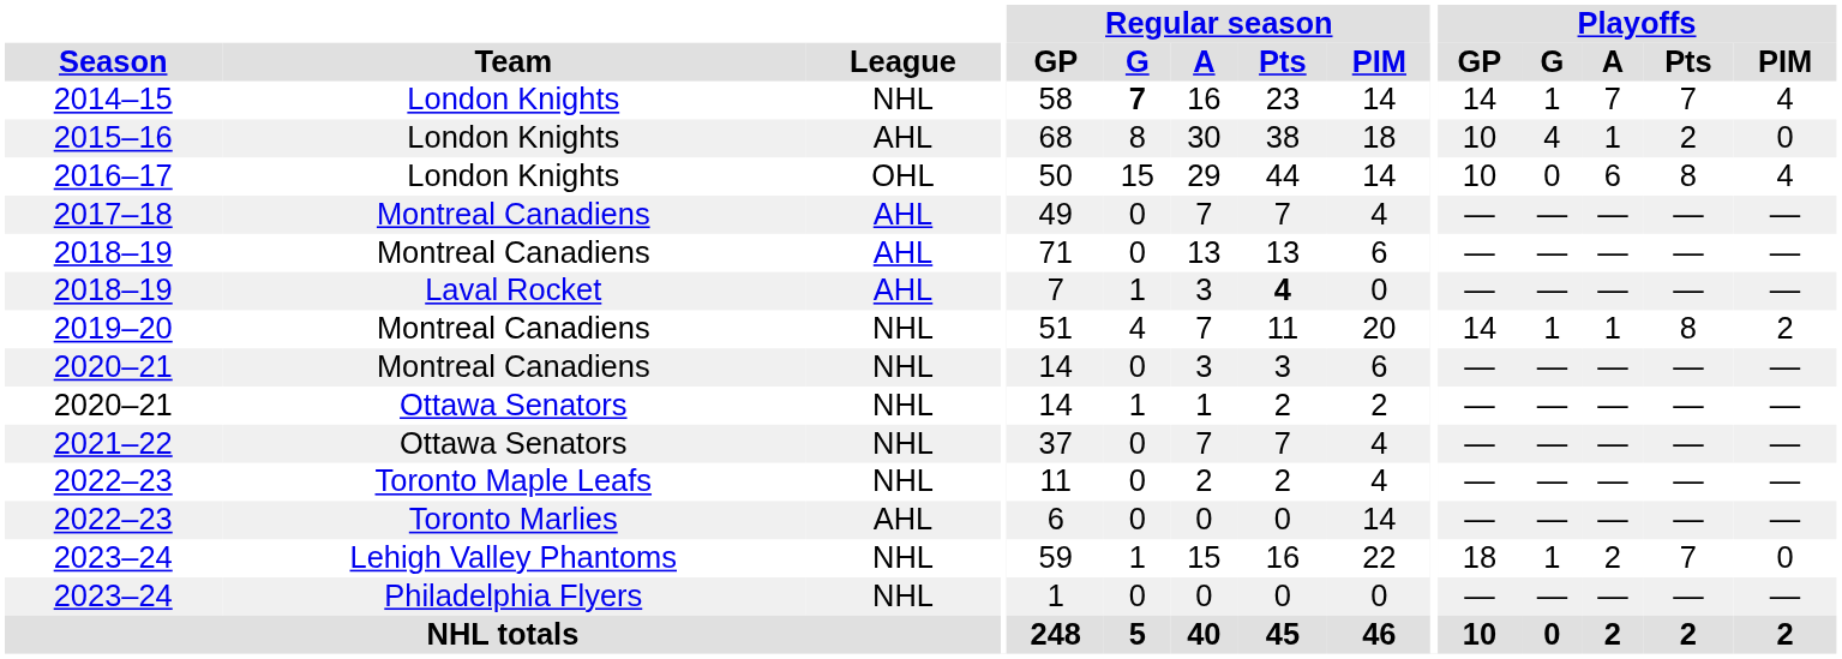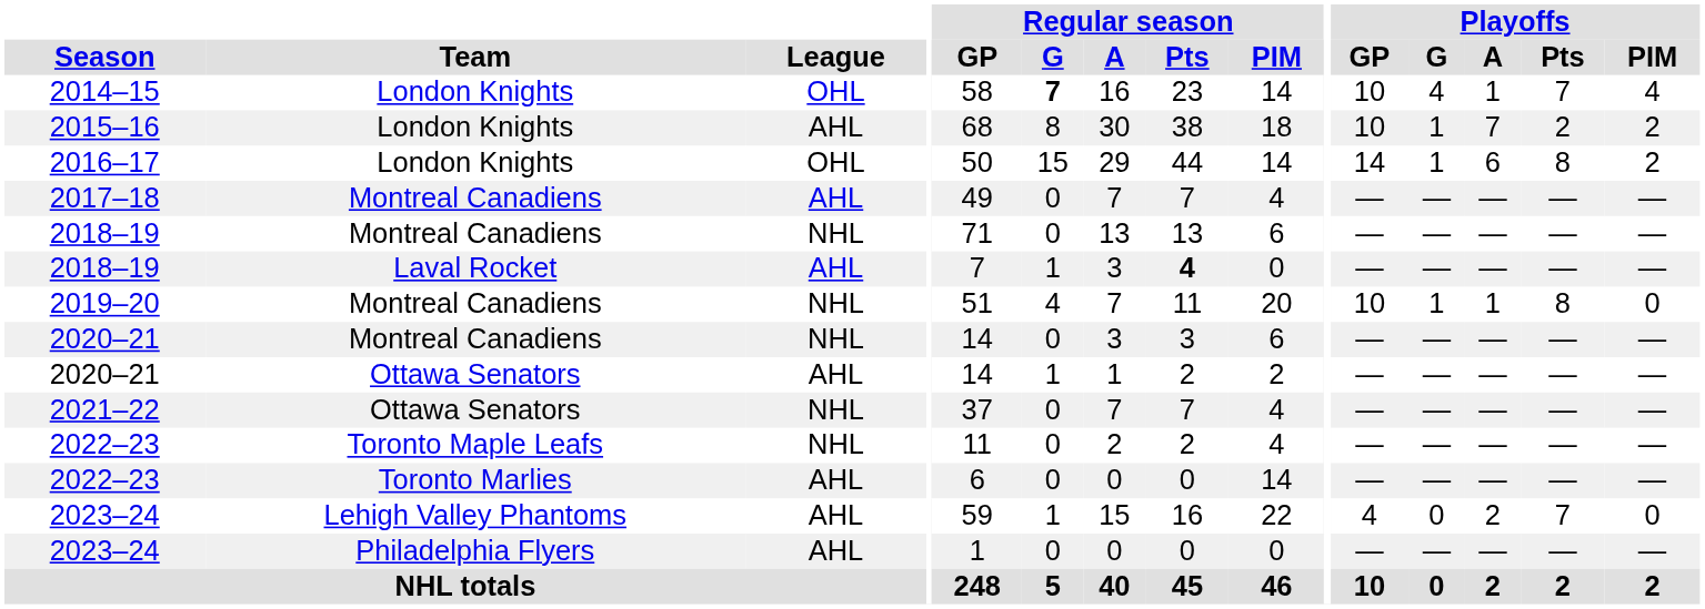2014–15 | League: NHL -> OHL
2014–15 | Playoffs / GP: 14 -> 10
2014–15 | Playoffs / G: 1 -> 4
2014–15 | Playoffs / A: 7 -> 1
2015–16 | Playoffs / G: 4 -> 1
2015–16 | Playoffs / A: 1 -> 7
2015–16 | Playoffs / PIM: 0 -> 2
2016–17 | Playoffs / GP: 10 -> 14
2016–17 | Playoffs / G: 0 -> 1
2016–17 | Playoffs / PIM: 4 -> 2
2018–19 / Montreal Canadiens | League: AHL -> NHL
2019–20 | Playoffs / GP: 14 -> 10
2019–20 | Playoffs / PIM: 2 -> 0
2020–21 / Ottawa Senators | League: NHL -> AHL
2023–24 / Lehigh Valley Phantoms | League: NHL -> AHL
2023–24 / Lehigh Valley Phantoms | Playoffs / GP: 18 -> 4
2023–24 / Lehigh Valley Phantoms | Playoffs / G: 1 -> 0
2023–24 / Philadelphia Flyers | League: NHL -> AHL
